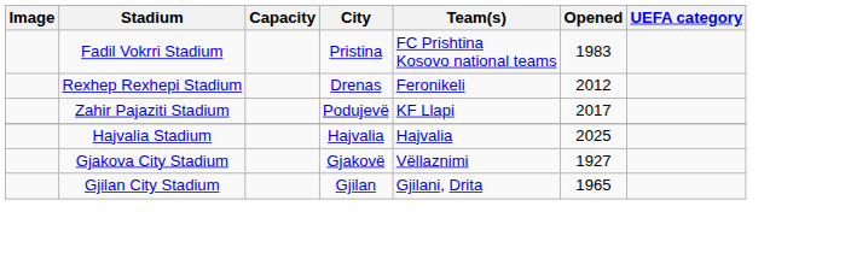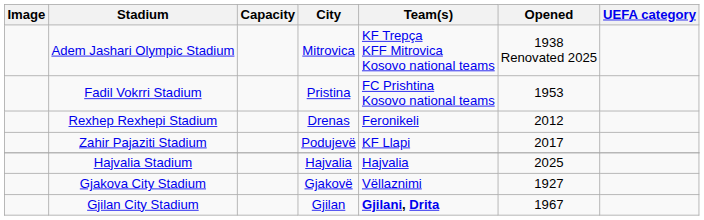+ row: Adem Jashari Olympic Stadium | Mitrovica | KF Trepça KFF Mitrovica Kosovo national teams | 1938 Renovated 2025
Fadil Vokrri Stadium | Opened: 1983 -> 1953
Gjilan City Stadium | Team(s): normal -> bold
Gjilan City Stadium | Opened: 1965 -> 1967
